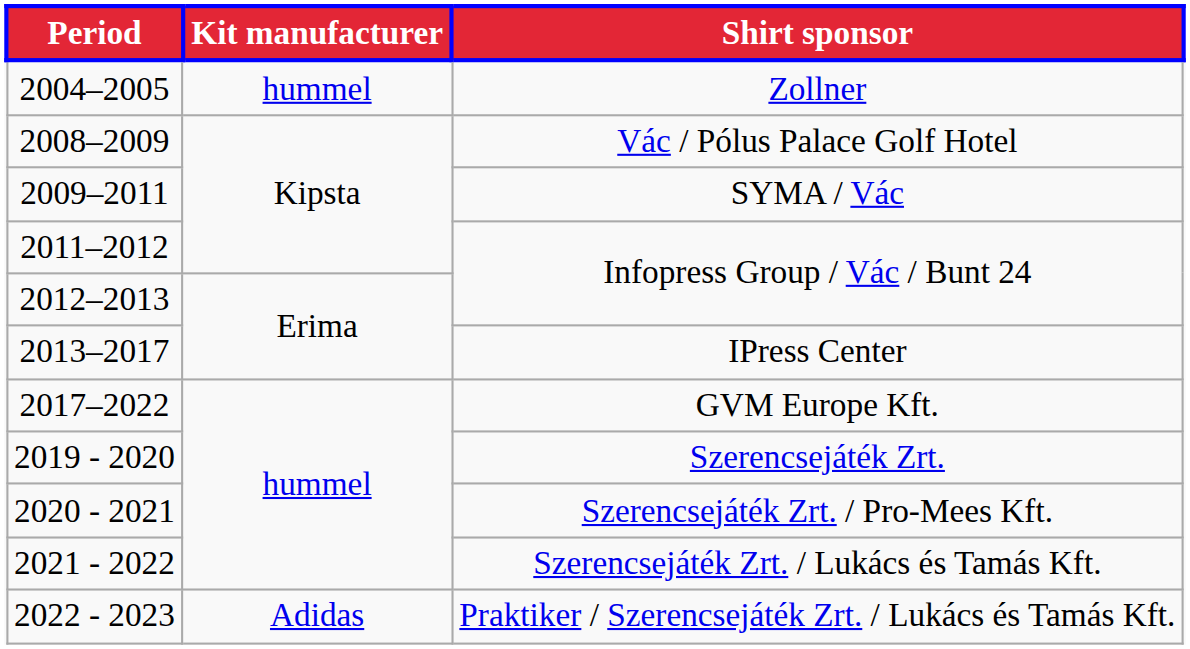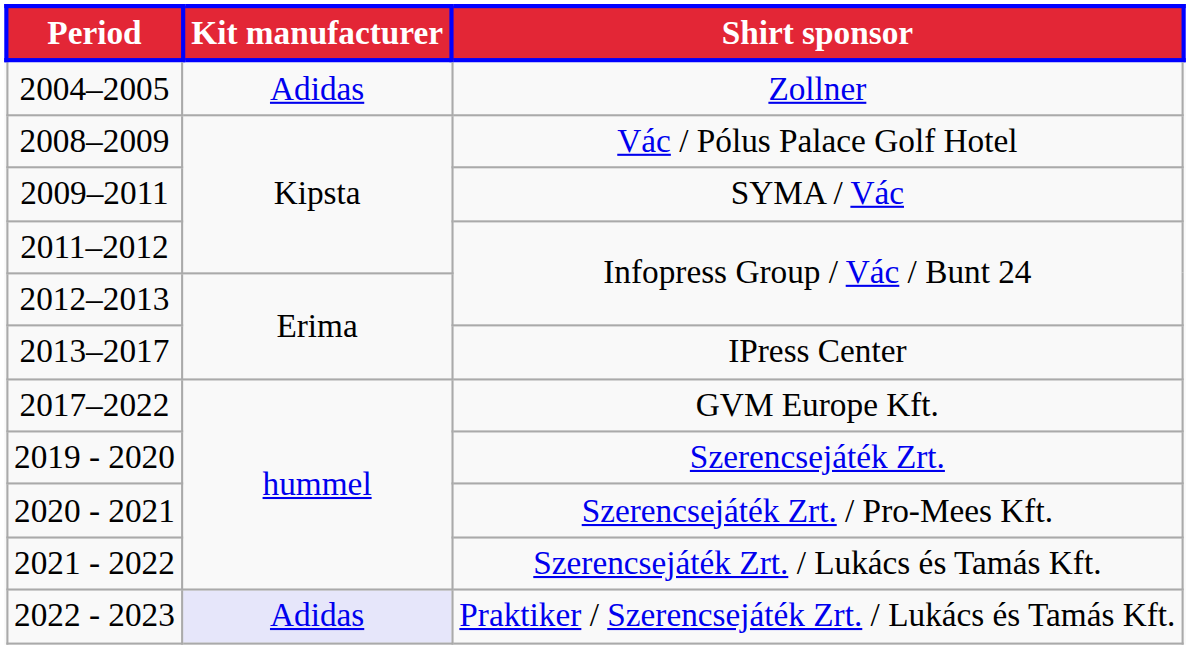Zollner | Kit manufacturer: hummel -> Adidas
Praktiker / Szerencsejáték Zrt. / Lukács és Tamás Kft. | Kit manufacturer: no background -> lavender background
